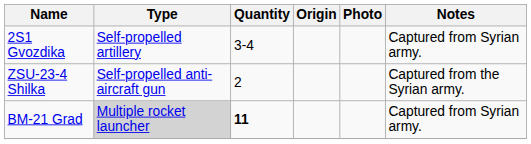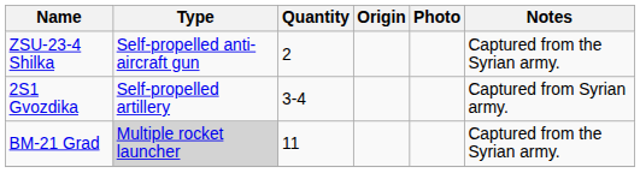rows swapped: 2S1 Gvozdika <-> ZSU-23-4 Shilka
BM-21 Grad | Quantity: bold -> normal
BM-21 Grad | Notes: Captured from Syrian army. -> Captured from the Syrian army.
